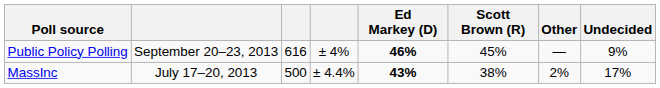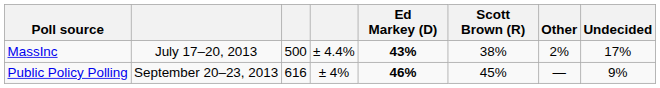rows swapped: MassInc <-> Public Policy Polling
